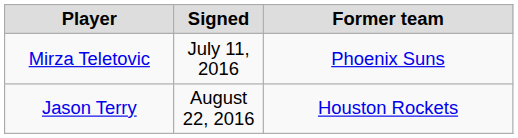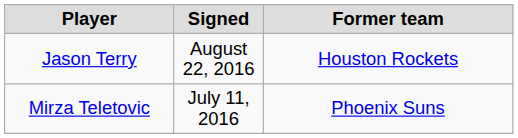rows swapped: Mirza Teletovic <-> Jason Terry
